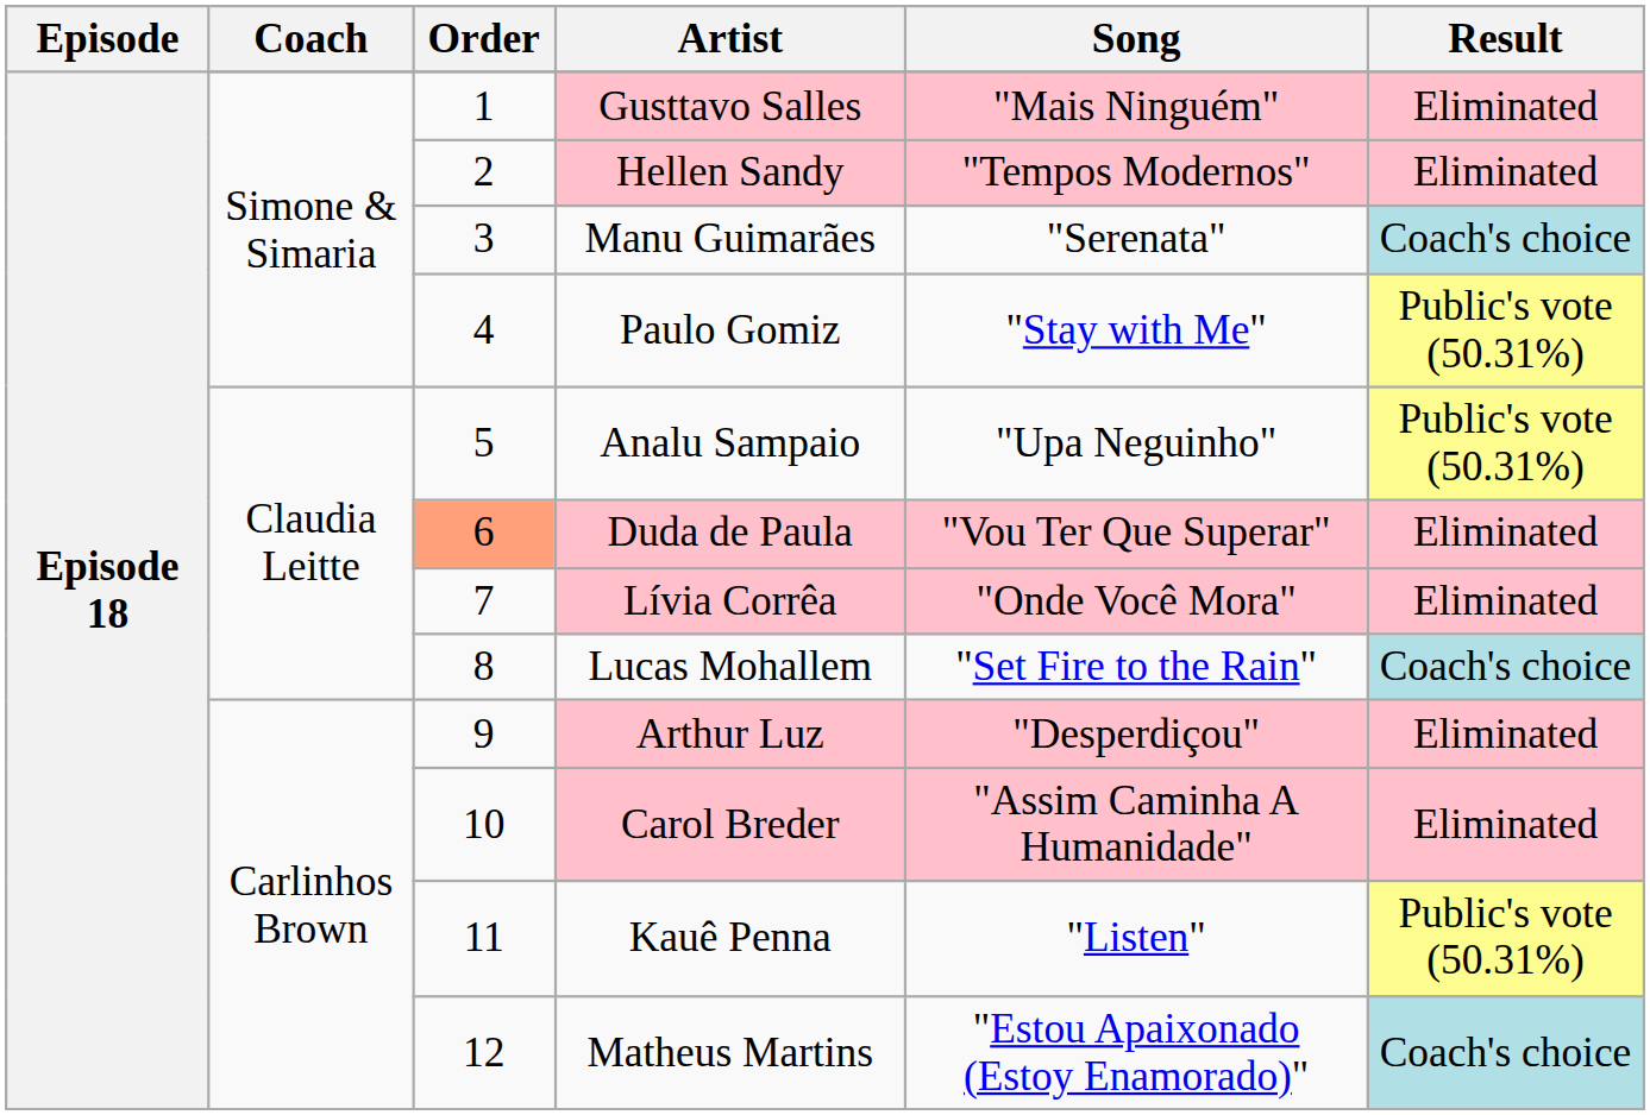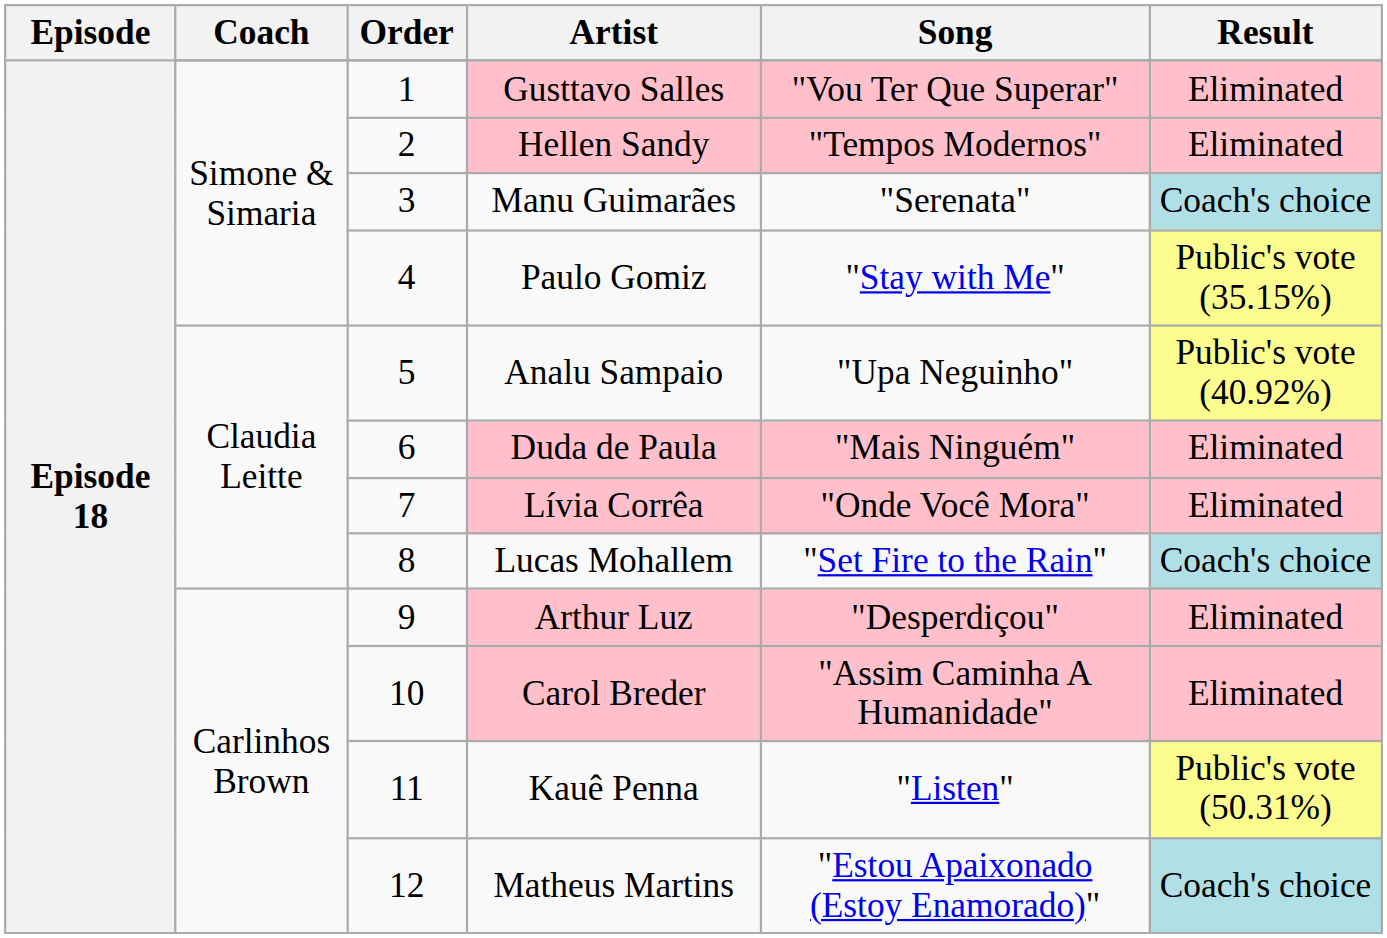Gusttavo Salles | Song: "Mais Ninguém" -> "Vou Ter Que Superar"
Paulo Gomiz | Result: Public's vote (50.31%) -> Public's vote (35.15%)
Analu Sampaio | Result: Public's vote (50.31%) -> Public's vote (40.92%)
Duda de Paula | Order: lightsalmon background -> no background
Duda de Paula | Song: "Vou Ter Que Superar" -> "Mais Ninguém"
